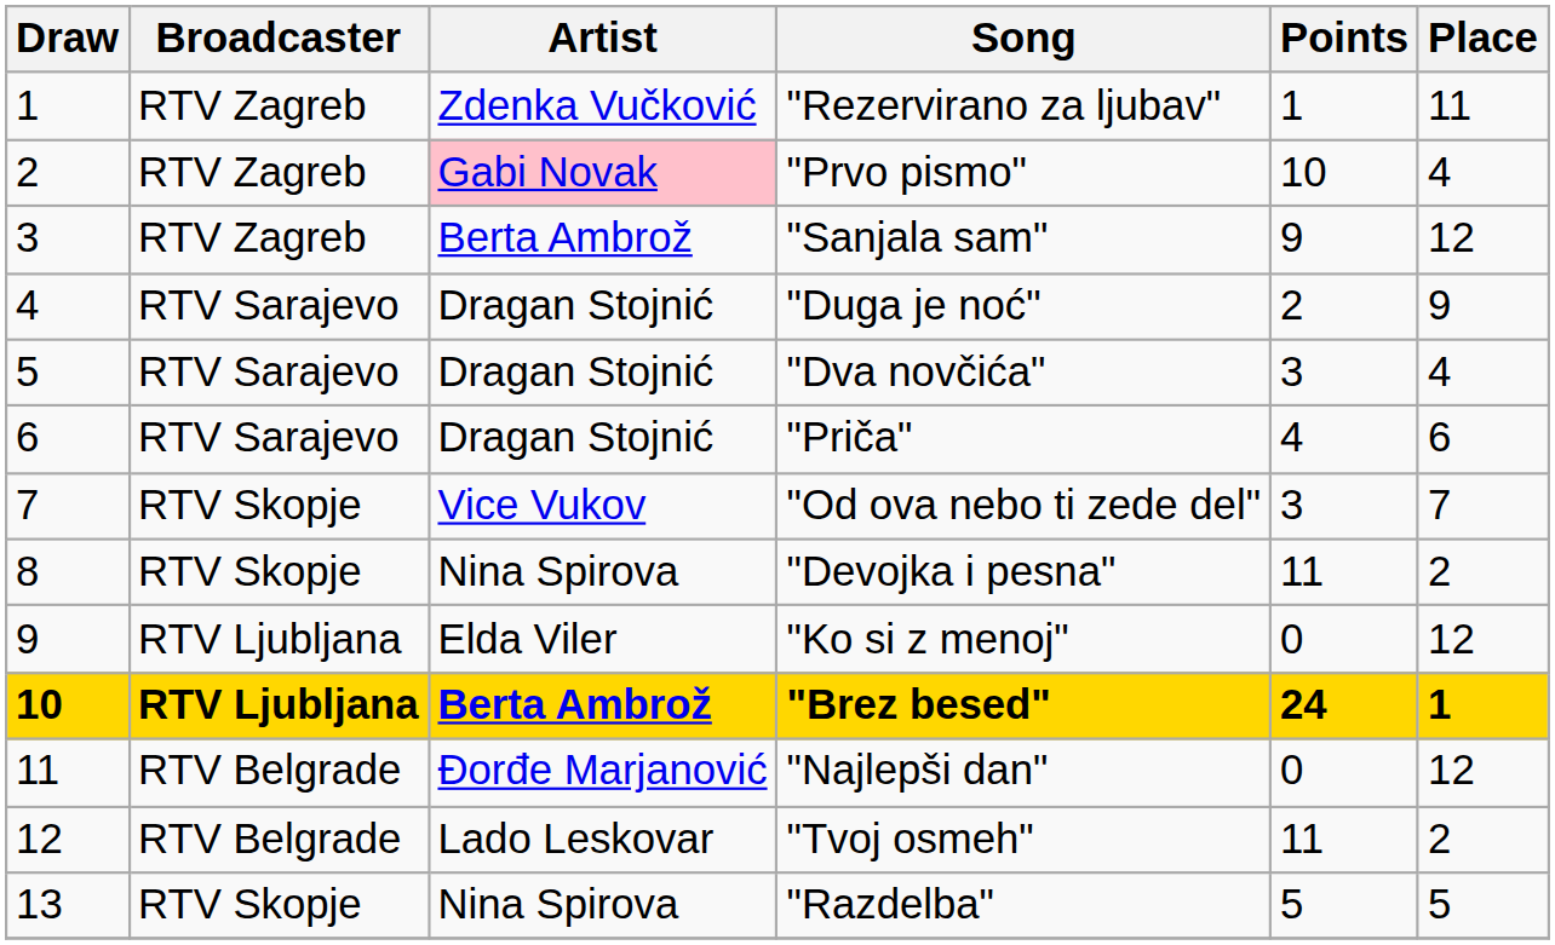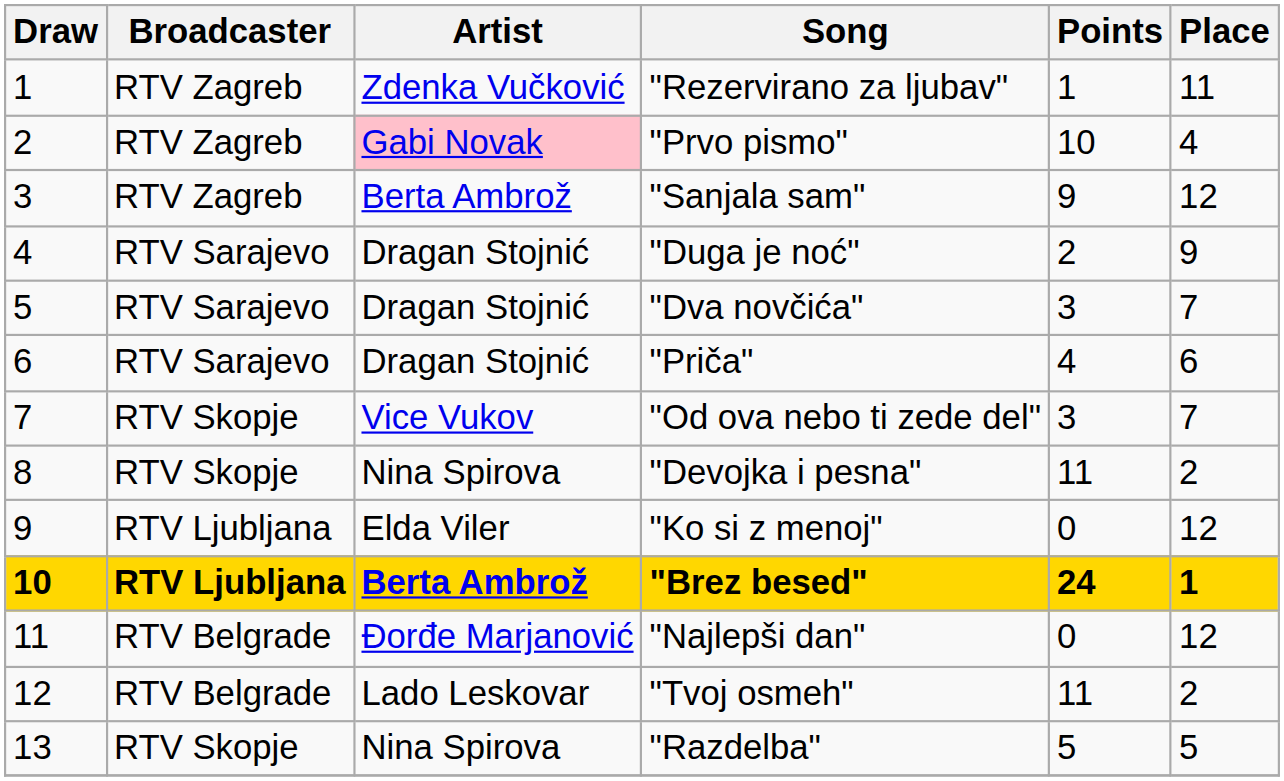"Dva novčića" | Place: 4 -> 7
